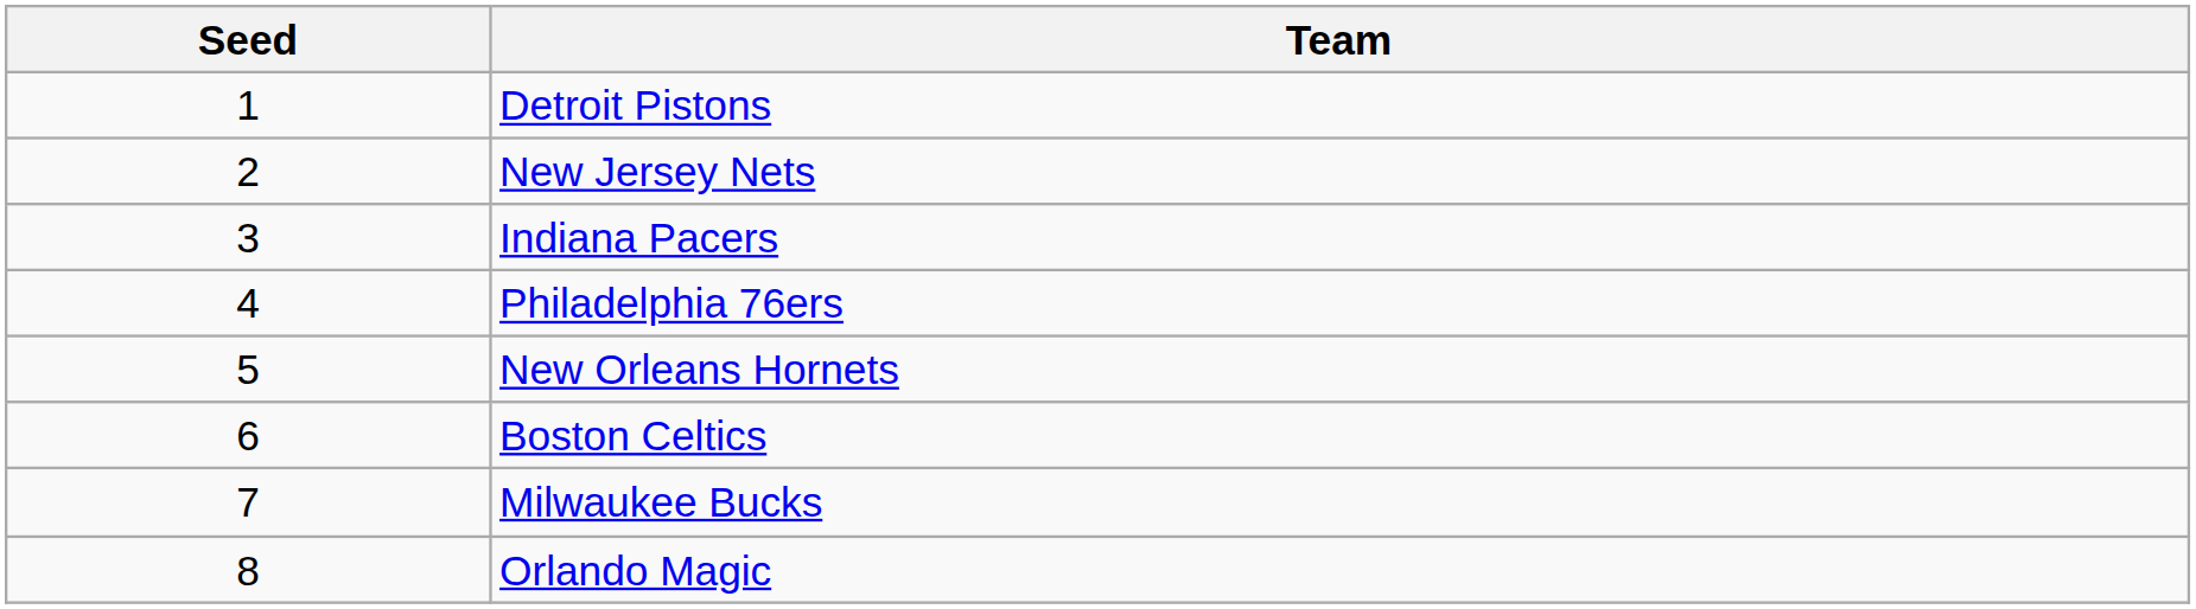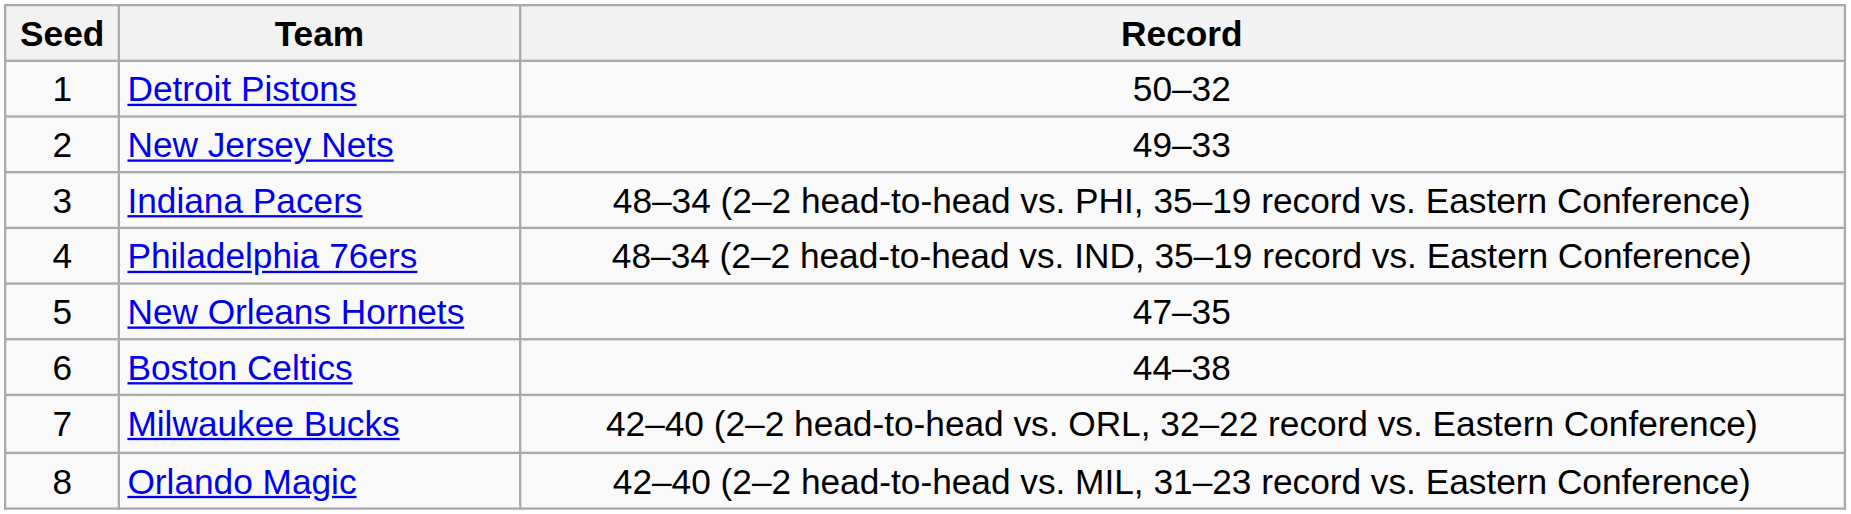+ column: Record | 50–32 | 49–33 | 48–34 (2–2 head-to-head vs. PHI, 35–19 record vs. Eastern Conference) | 48–34 (2–2 head-to-head vs. IND, 35–19 record vs. Eastern Conference) | 47–35 | 44–38 | 42–40 (2–2 head-to-head vs. ORL, 32–22 record vs. Eastern Conference) | 42–40 (2–2 head-to-head vs. MIL, 31–23 record vs. Eastern Conference)
